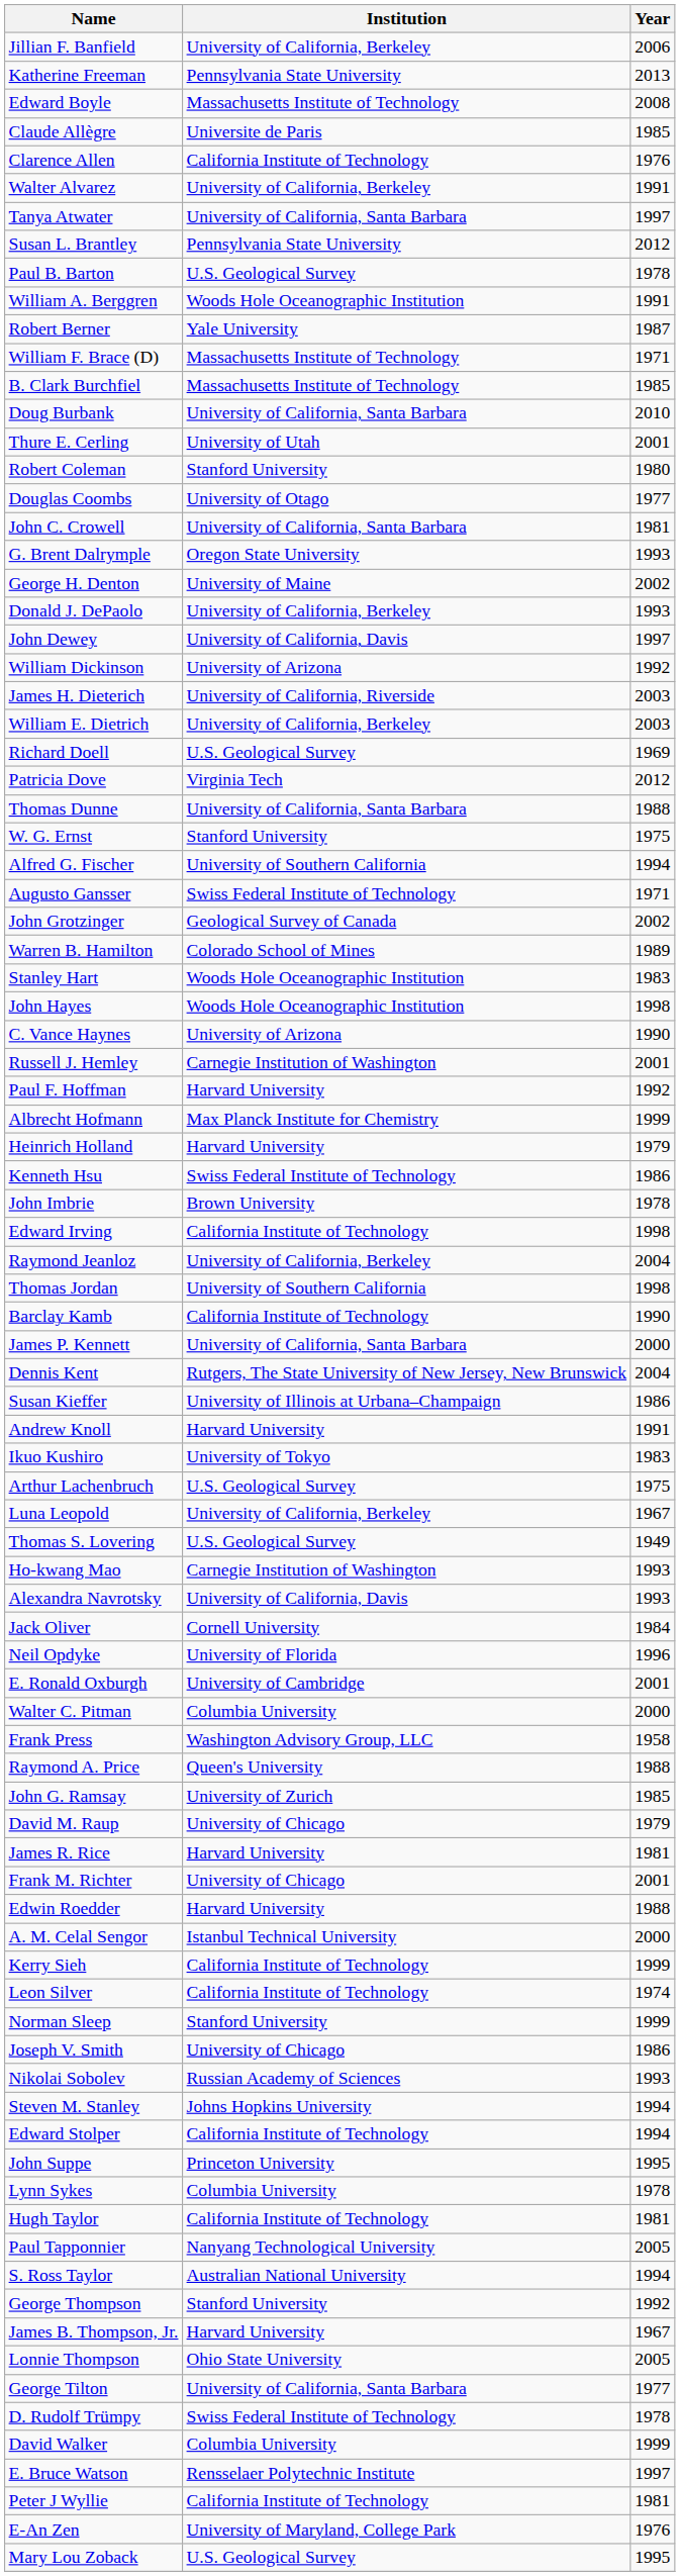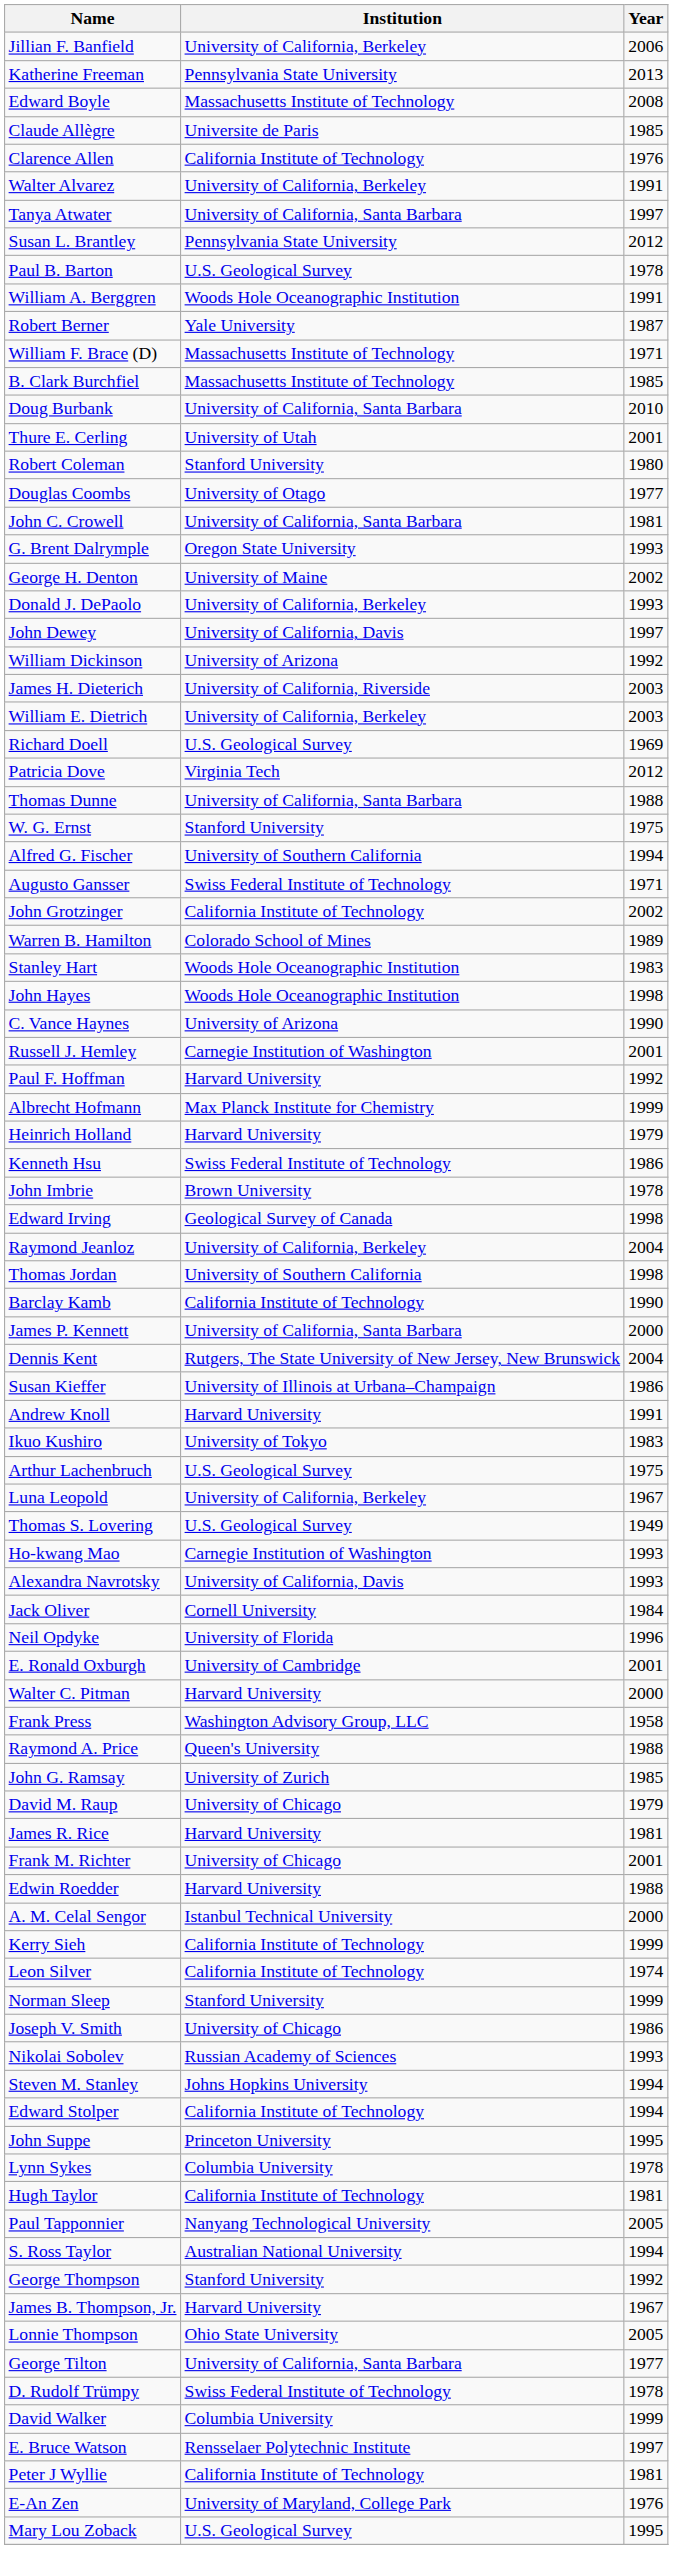John Grotzinger | Institution: Geological Survey of Canada -> California Institute of Technology
Edward Irving | Institution: California Institute of Technology -> Geological Survey of Canada
Walter C. Pitman | Institution: Columbia University -> Harvard University
